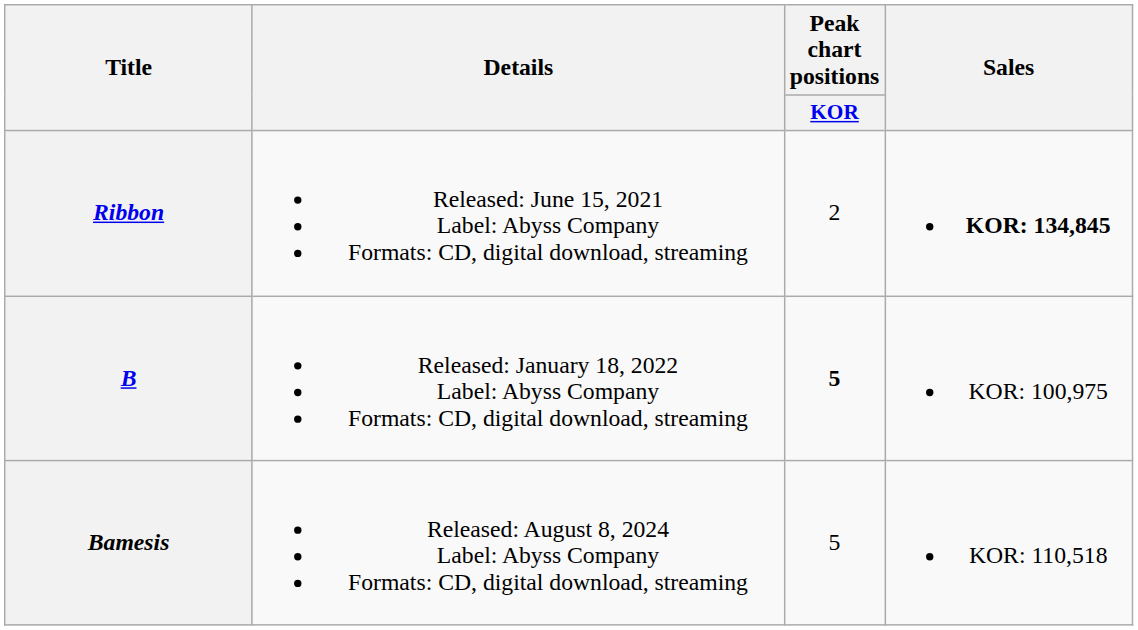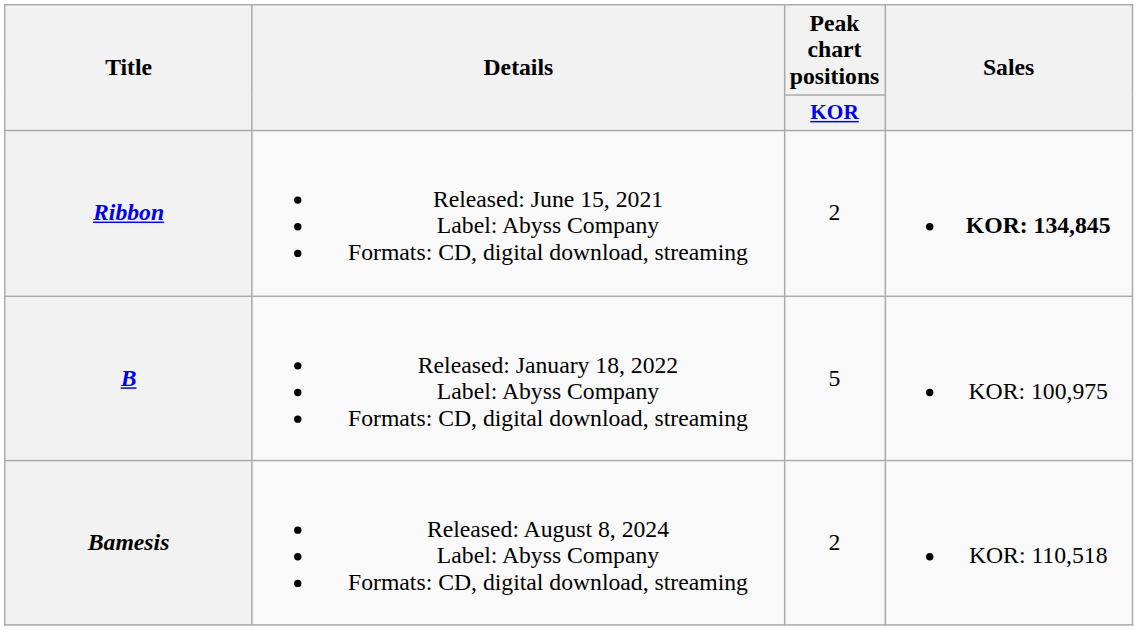B | Peak chart positions / KOR: bold -> normal
Bamesis | Peak chart positions / KOR: 5 -> 2
